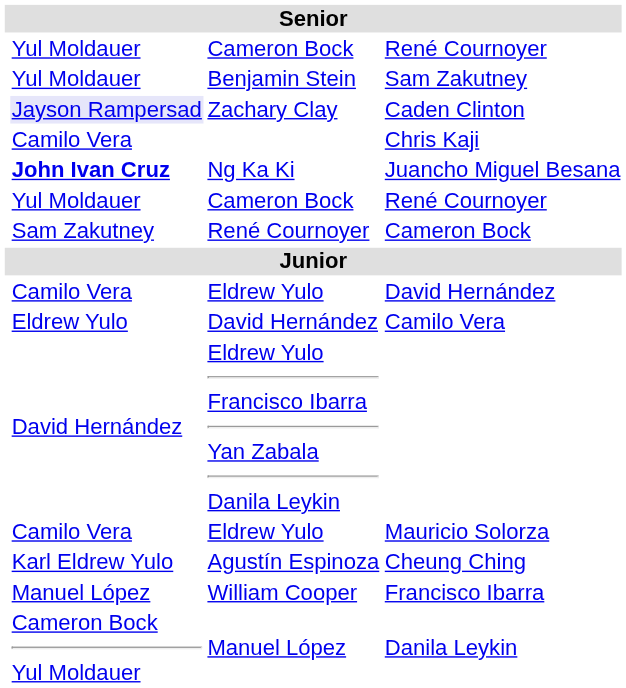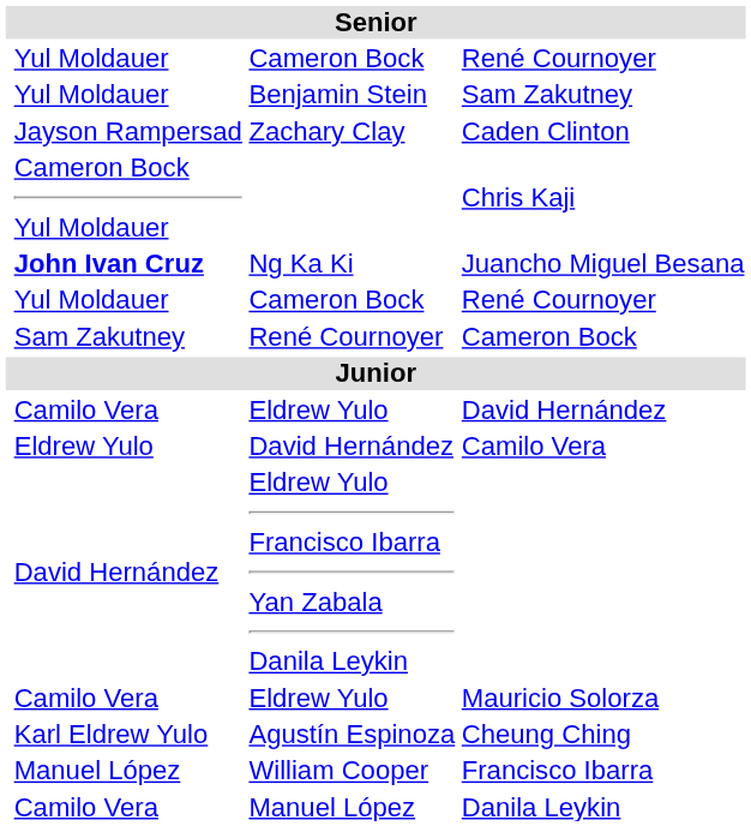Caden Clinton | column 2: lavender background -> no background
Chris Kaji | column 2: Camilo Vera -> Cameron Bock Yul Moldauer
Danila Leykin | column 2: Cameron Bock Yul Moldauer -> Camilo Vera
